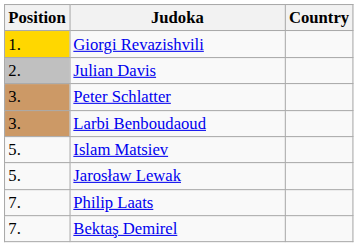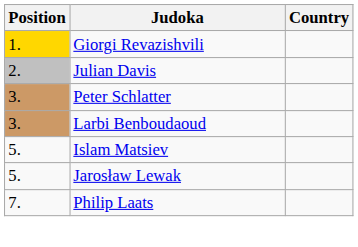- row: 7. | Bektaş Demirel
